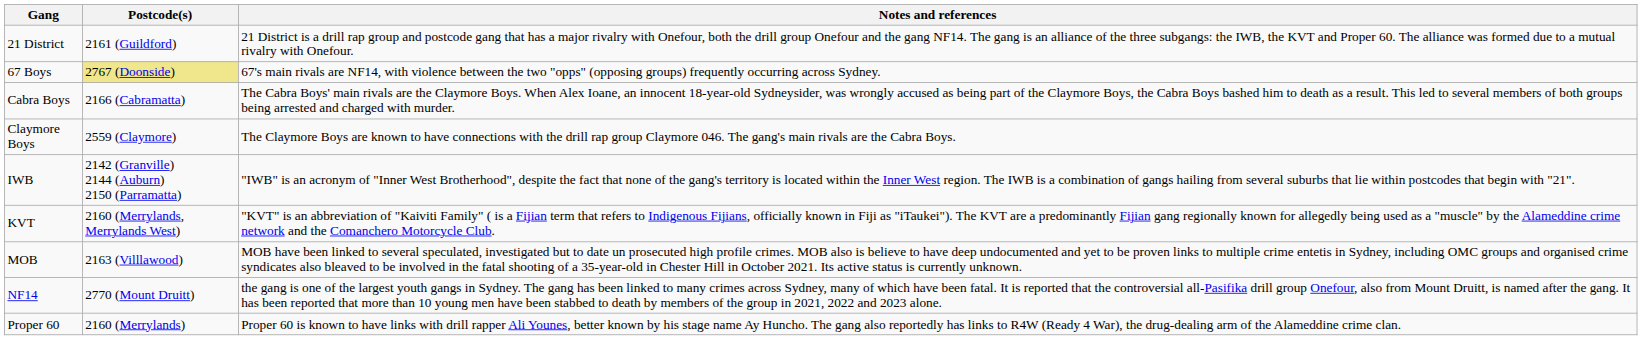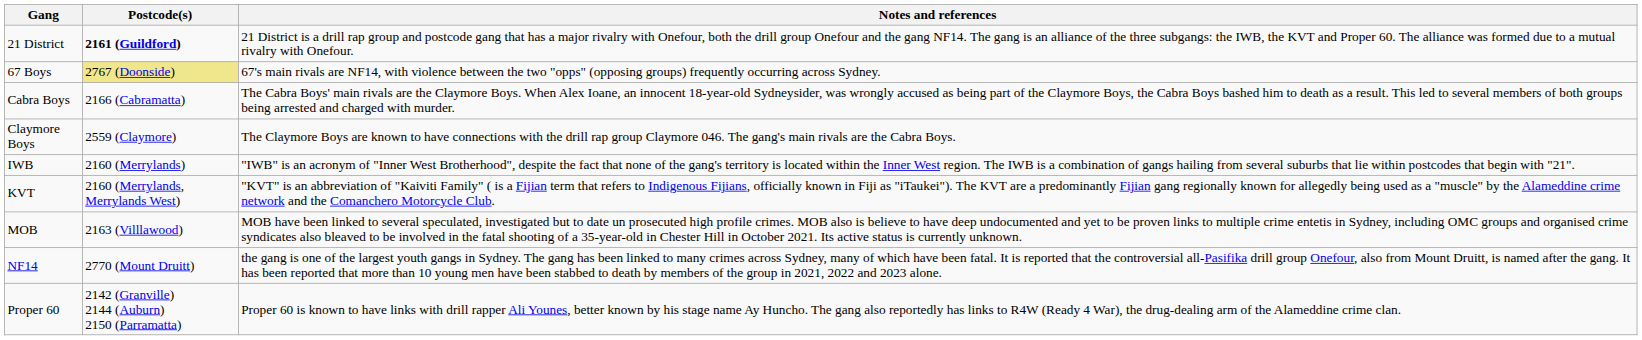21 District | Postcode(s): normal -> bold
IWB | Postcode(s): 2142 (Granville) 2144 (Auburn) 2150 (Parramatta) -> 2160 (Merrylands)
Proper 60 | Postcode(s): 2160 (Merrylands) -> 2142 (Granville) 2144 (Auburn) 2150 (Parramatta)
